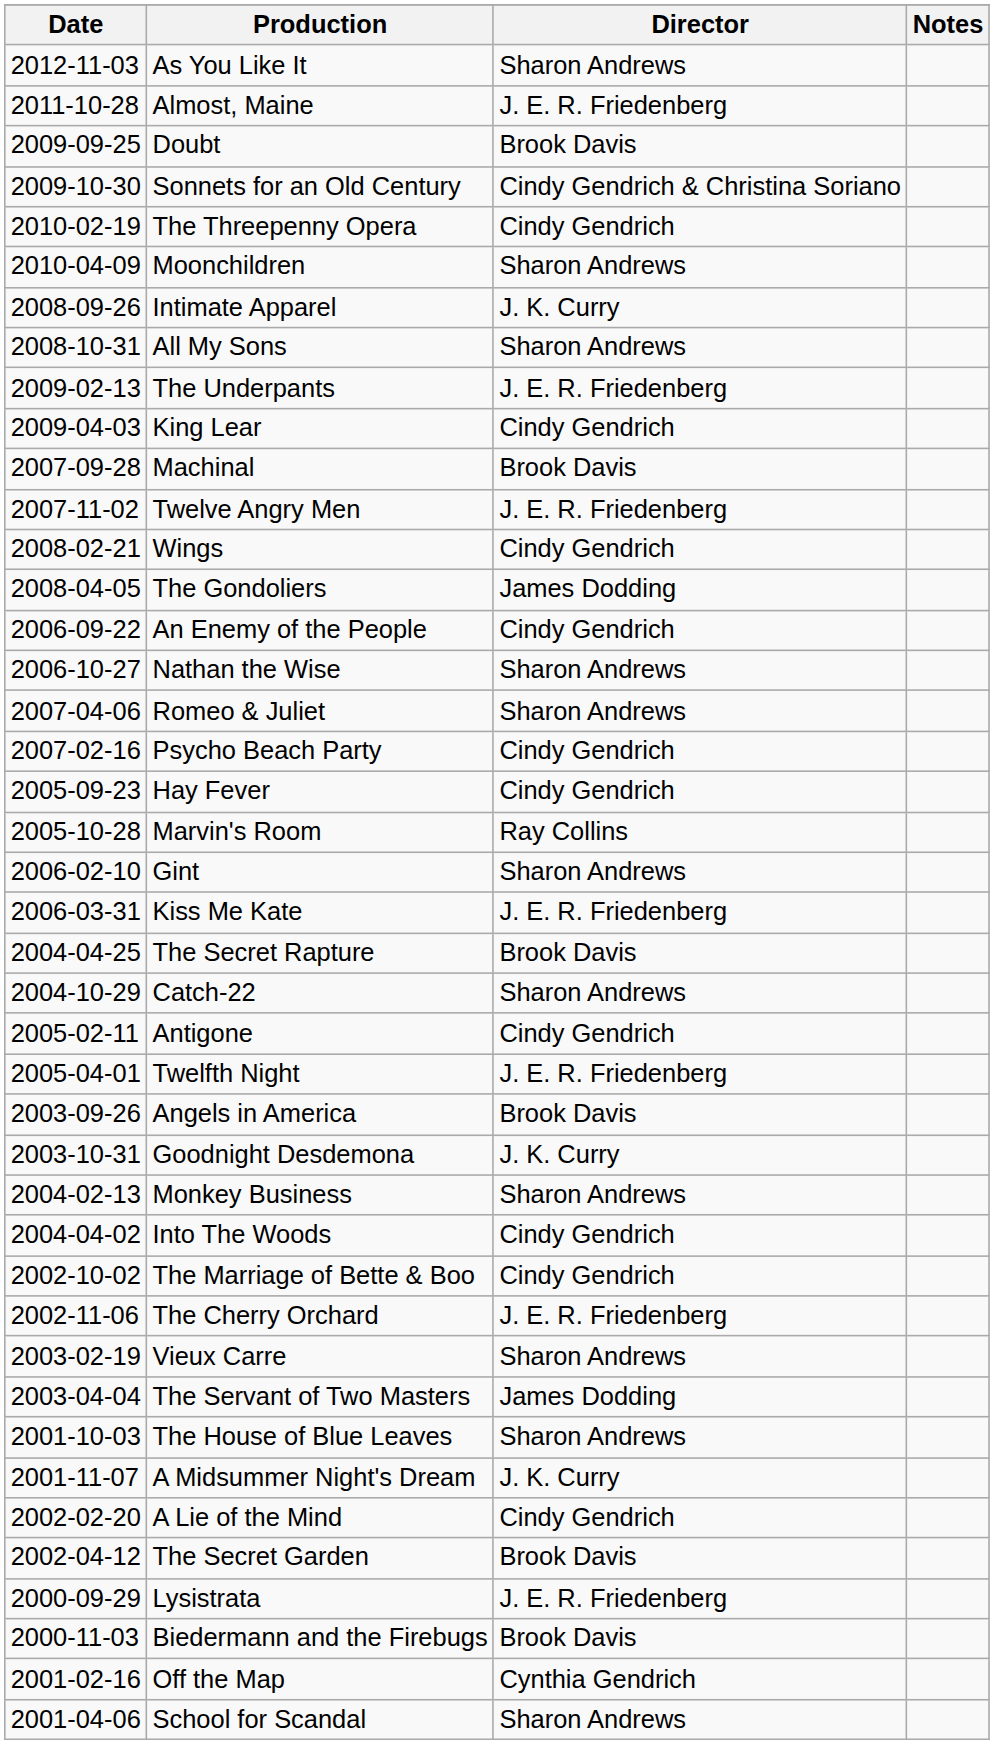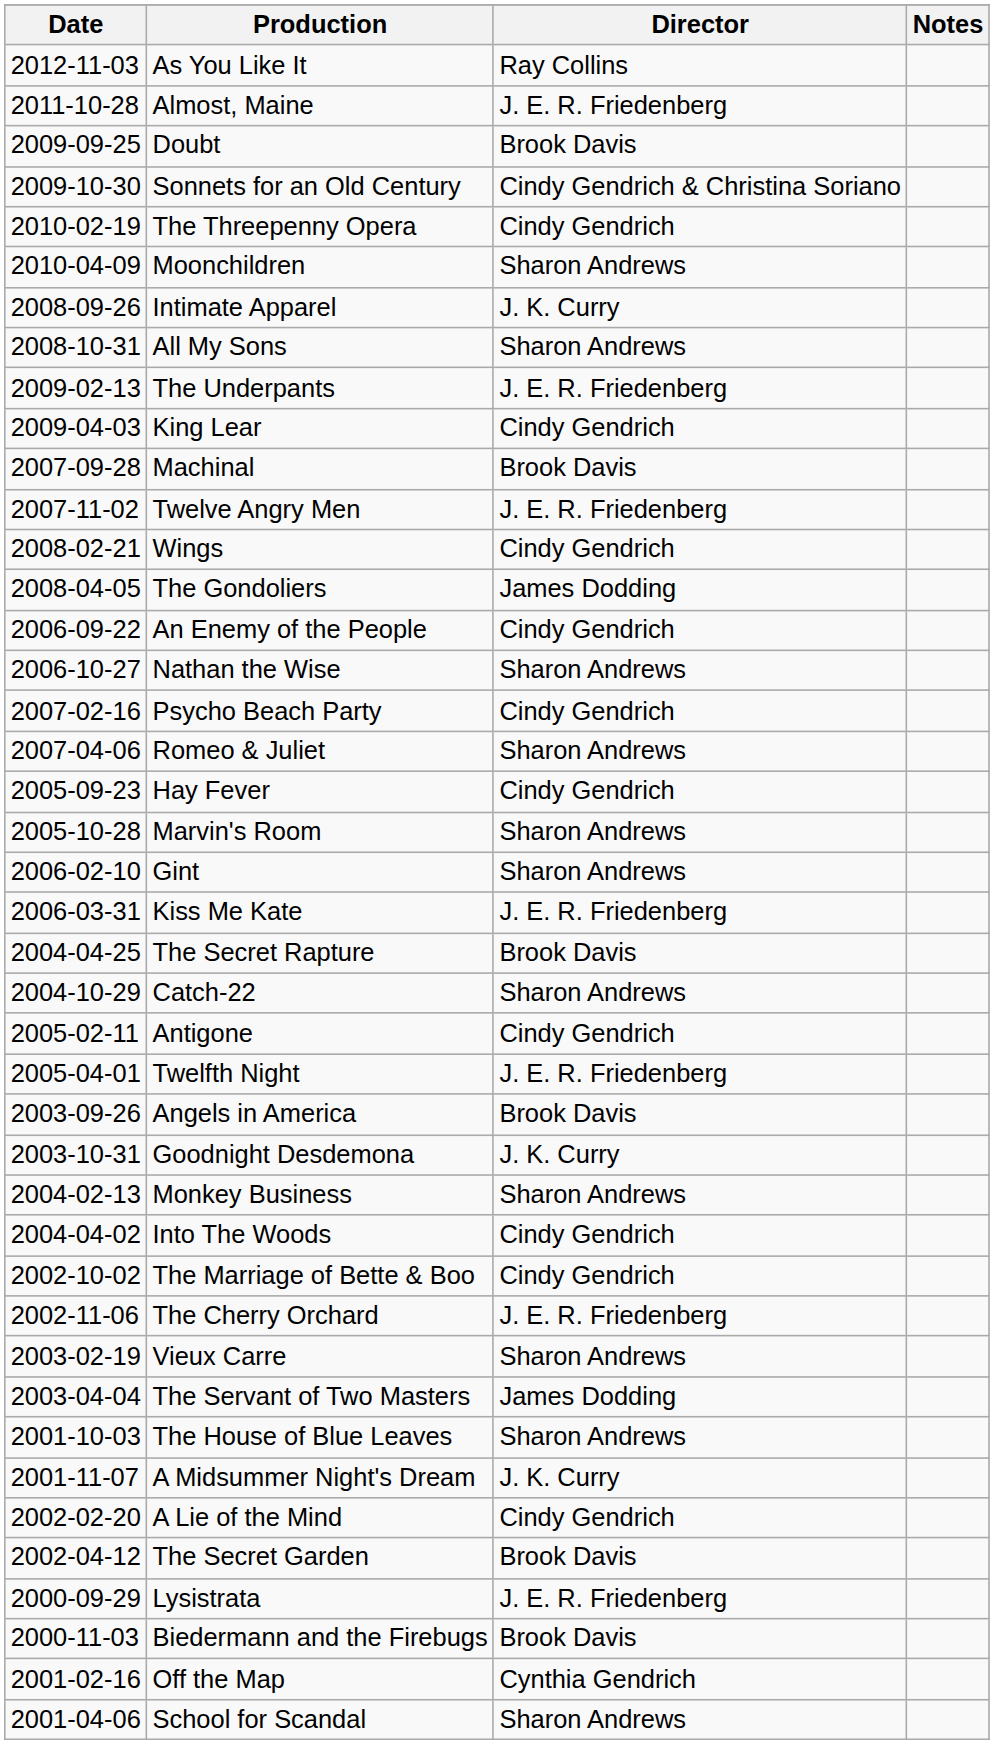As You Like It | Director: Sharon Andrews -> Ray Collins
rows swapped: Psycho Beach Party <-> Romeo & Juliet
Marvin's Room | Director: Ray Collins -> Sharon Andrews
